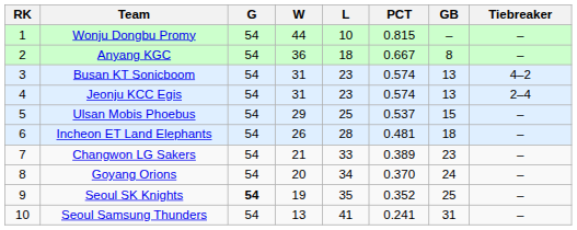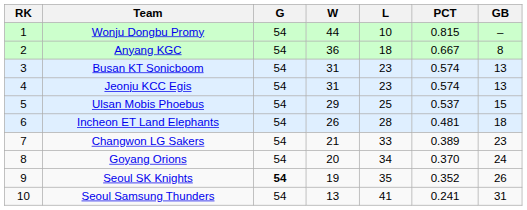- column: Tiebreaker | – | – | 4–2 | 2–4 | – | – | – | – | – | –
Seoul SK Knights | GB: 25 -> 26
